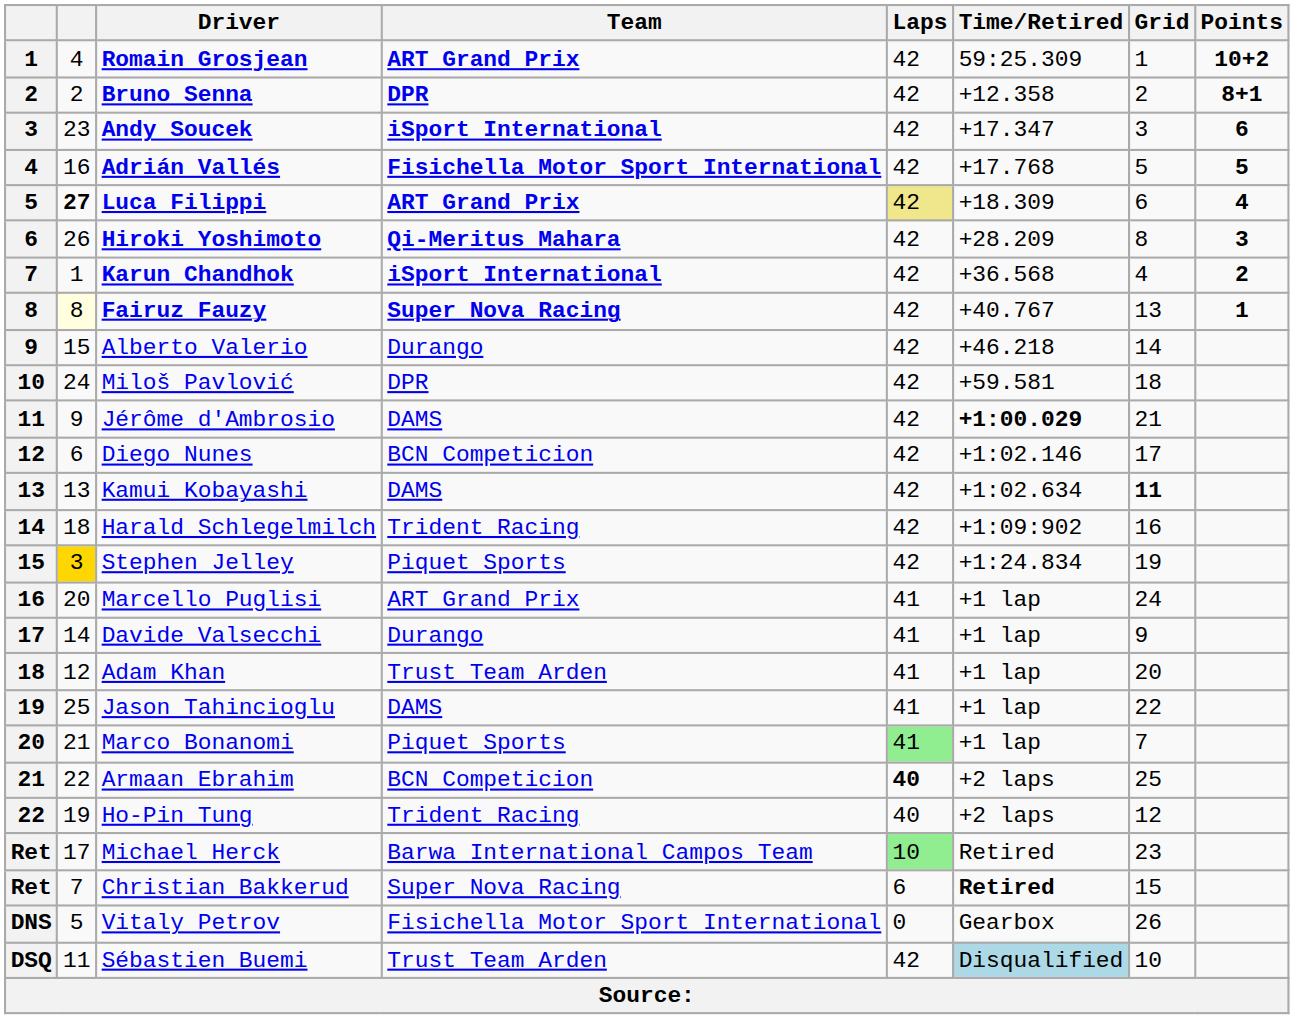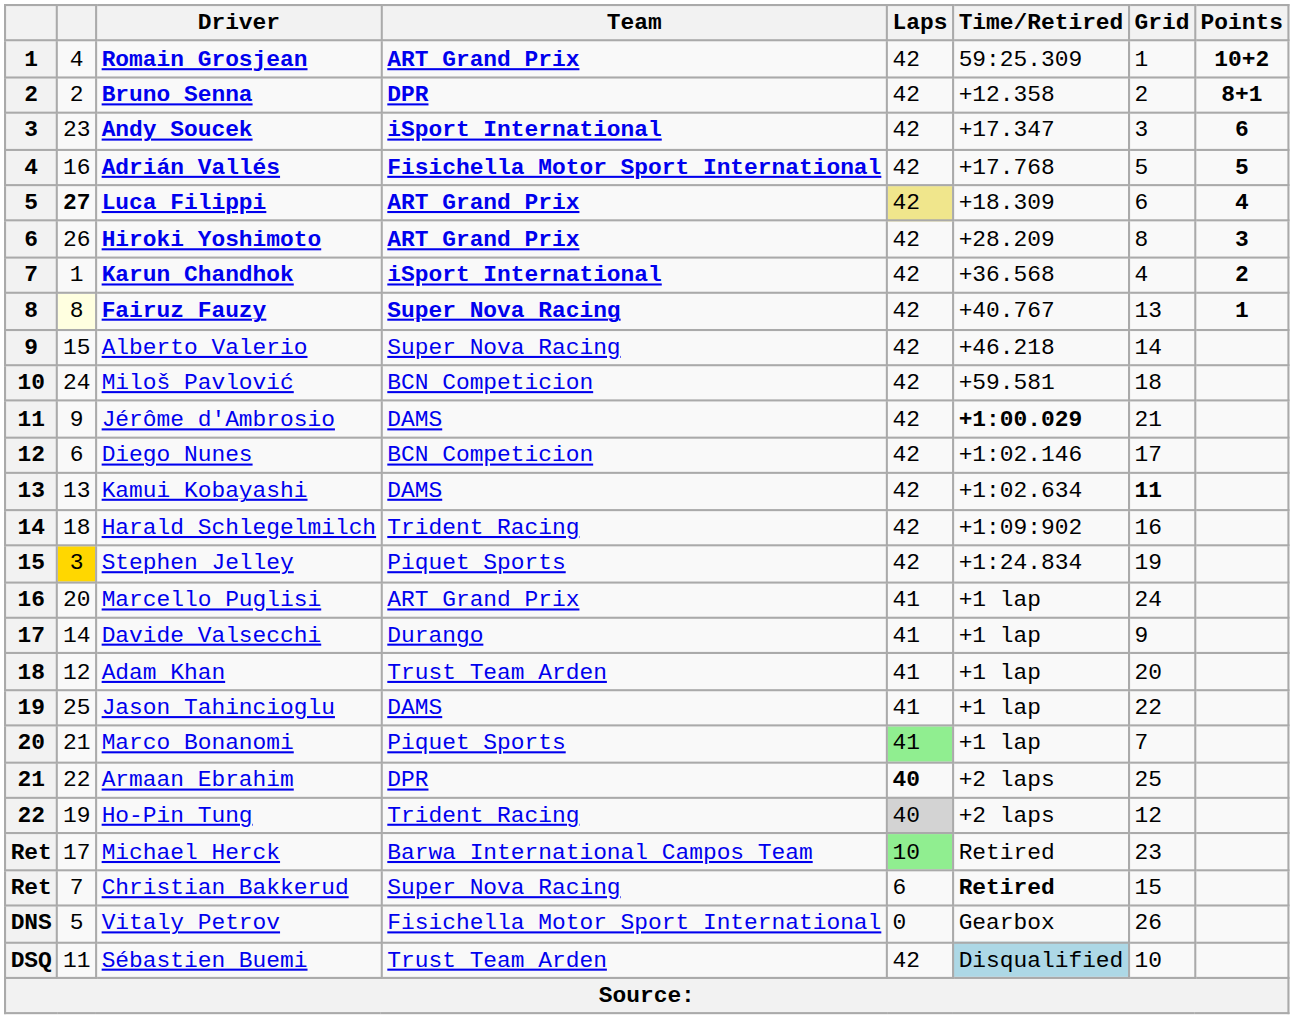Hiroki Yoshimoto | Team: Qi-Meritus Mahara -> ART Grand Prix
Alberto Valerio | Team: Durango -> Super Nova Racing
Miloš Pavlović | Team: DPR -> BCN Competicion
Armaan Ebrahim | Team: BCN Competicion -> DPR
Ho-Pin Tung | Laps: no background -> lightgrey background
